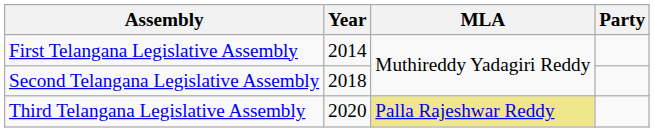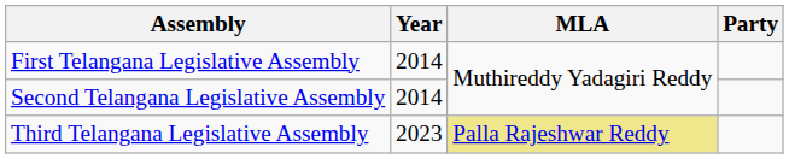Second Telangana Legislative Assembly | Year: 2018 -> 2014
Third Telangana Legislative Assembly | Year: 2020 -> 2023
